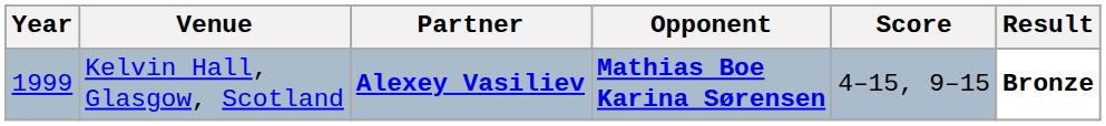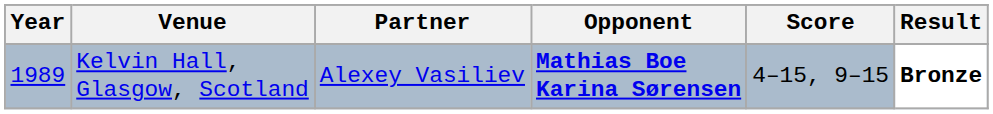Kelvin Hall, Glasgow, Scotland | Year: 1999 -> 1989
Kelvin Hall, Glasgow, Scotland | Partner: bold -> normal
